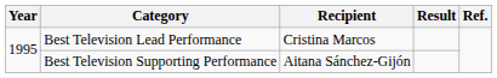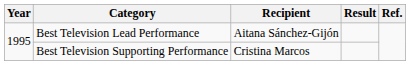Best Television Lead Performance | Recipient: Cristina Marcos -> Aitana Sánchez-Gijón
Best Television Supporting Performance | Recipient: Aitana Sánchez-Gijón -> Cristina Marcos
